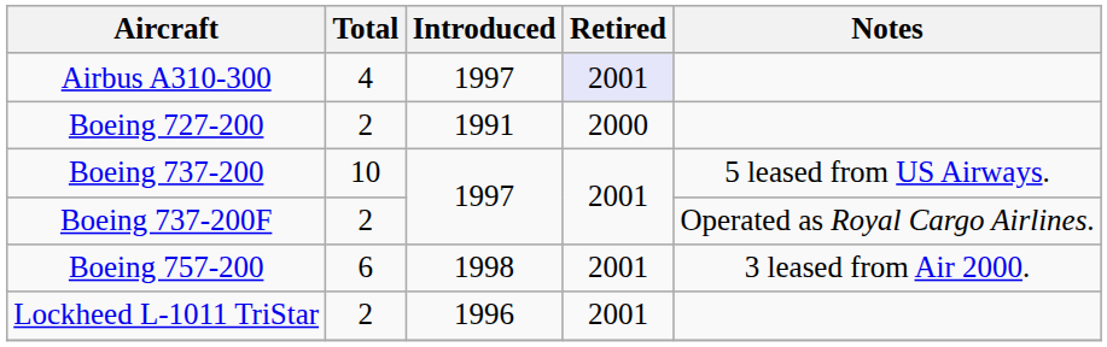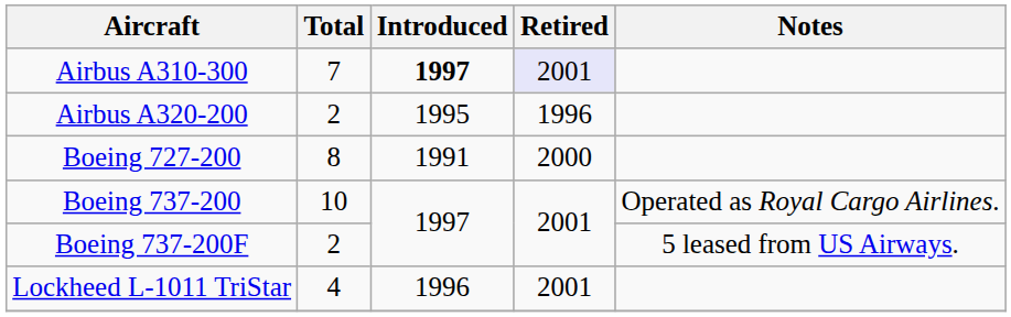Airbus A310-300 | Total: 4 -> 7
Airbus A310-300 | Introduced: normal -> bold
+ row: Airbus A320-200 | 2 | 1995 | 1996
Boeing 727-200 | Total: 2 -> 8
Boeing 737-200 | Notes: 5 leased from US Airways. -> Operated as Royal Cargo Airlines.
Boeing 737-200F | Notes: Operated as Royal Cargo Airlines. -> 5 leased from US Airways.
- row: Boeing 757-200 | 6 | 1998 | 2001 | 3 leased from Air 2000.
Lockheed L-1011 TriStar | Total: 2 -> 4
